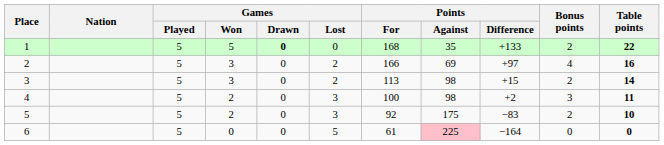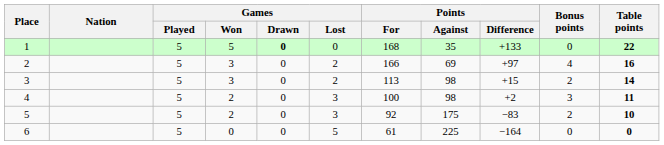1 | Bonus points: 2 -> 0
6 | Points / Against: pink background -> no background
